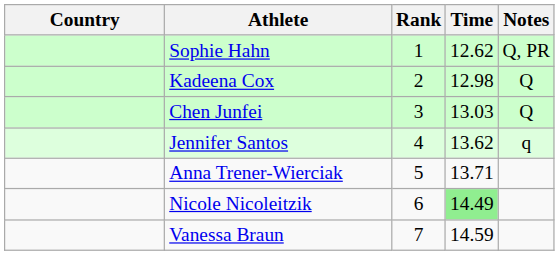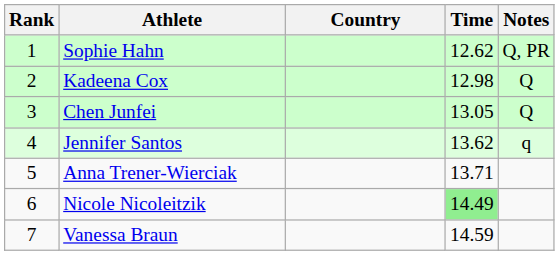columns swapped: Rank <-> Country
Chen Junfei | Time: 13.03 -> 13.05
